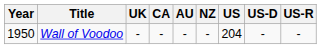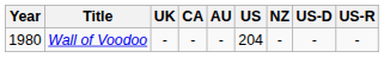columns swapped: NZ <-> US
Wall of Voodoo | Year: 1950 -> 1980
